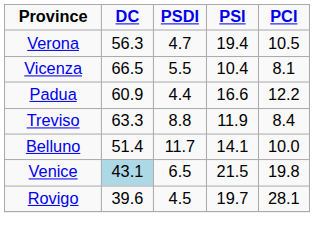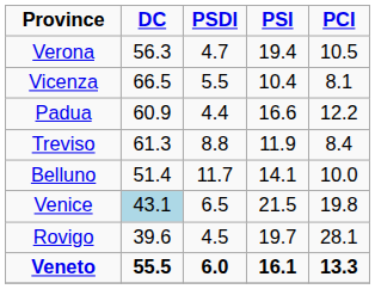Treviso | DC: 63.3 -> 61.3
+ row: Veneto | 55.5 | 6.0 | 16.1 | 13.3
